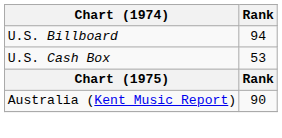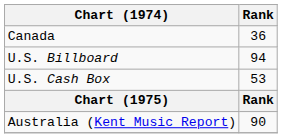+ row: Canada | 36
